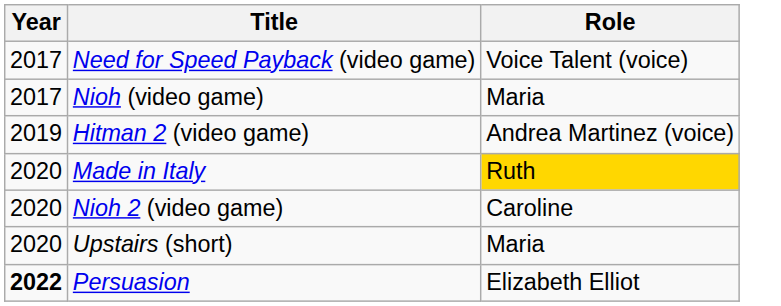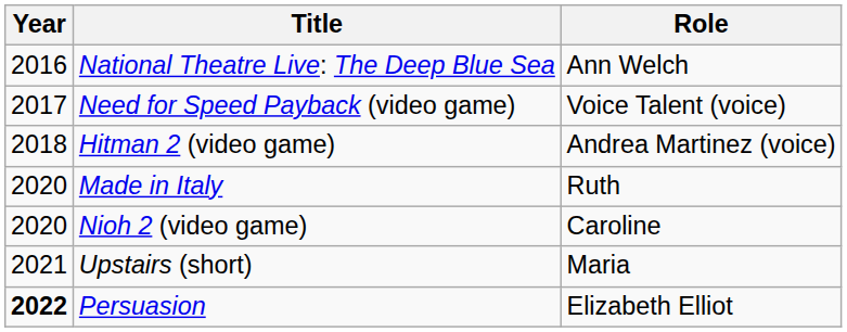+ row: 2016 | National Theatre Live: The Deep Blue Sea | Ann Welch
- row: 2017 | Nioh (video game) | Maria
Hitman 2 (video game) | Year: 2019 -> 2018
Made in Italy | Role: gold background -> no background
Upstairs (short) | Year: 2020 -> 2021
